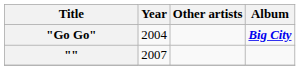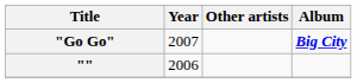"Go Go" | Year: 2004 -> 2007
"" | Year: 2007 -> 2006
